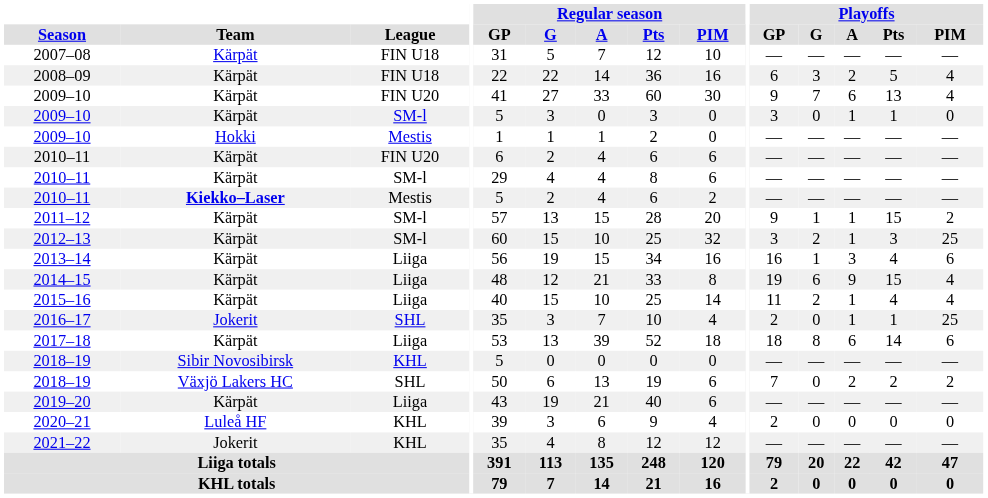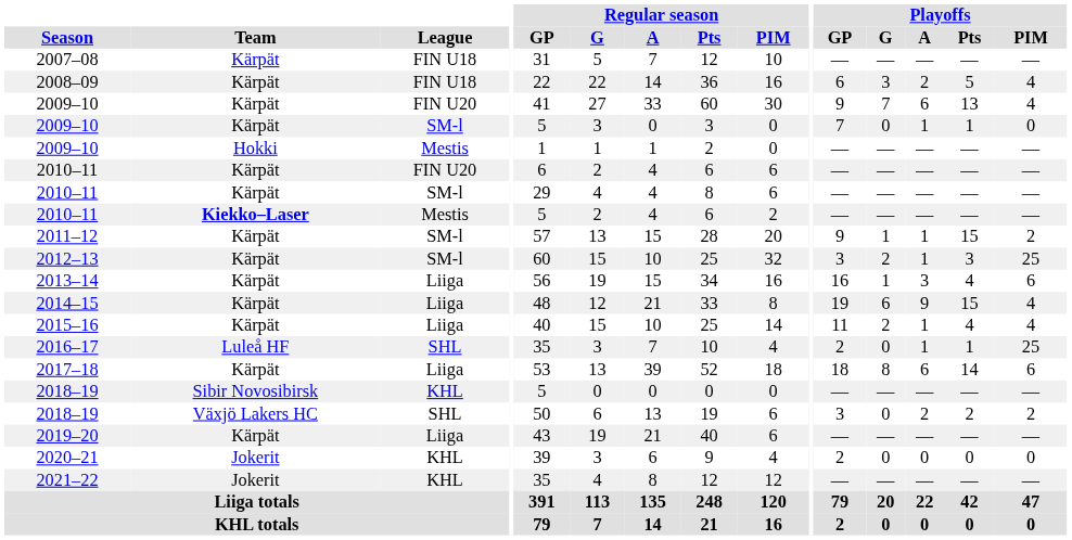2009–10 / SM-l | Playoffs / GP: 3 -> 7
2016–17 | Team: Jokerit -> Luleå HF
2018–19 / SHL | Playoffs / GP: 7 -> 3
2020–21 | Team: Luleå HF -> Jokerit
